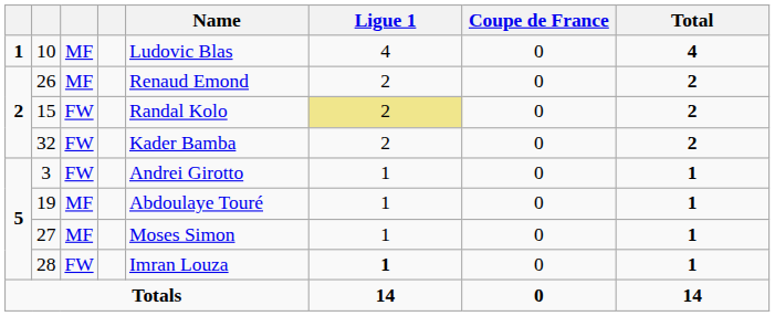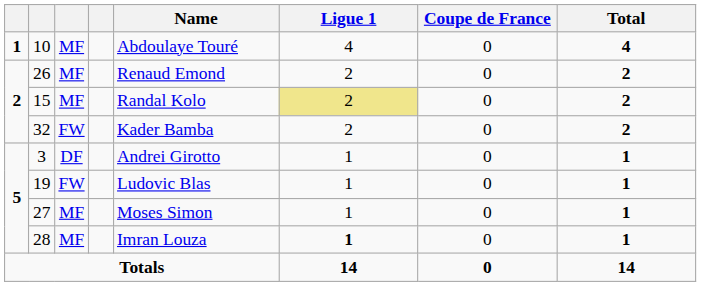10 | Name: Ludovic Blas -> Abdoulaye Touré
15 | column 3: FW -> MF
3 | column 3: FW -> DF
19 | column 3: MF -> FW
19 | Name: Abdoulaye Touré -> Ludovic Blas
28 | column 3: FW -> MF
